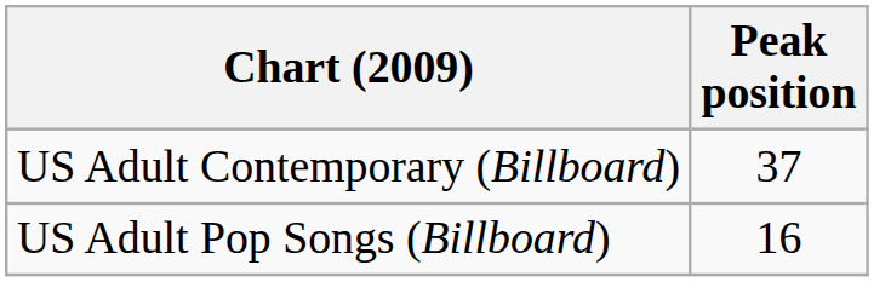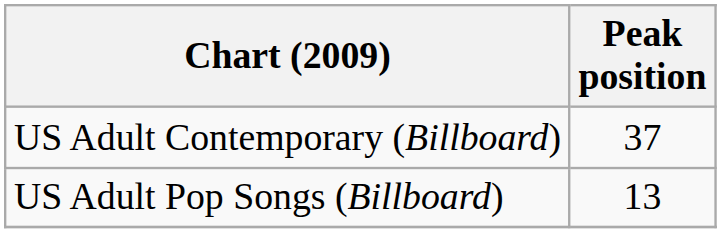US Adult Pop Songs (Billboard) | Peak position: 16 -> 13
